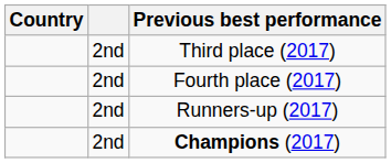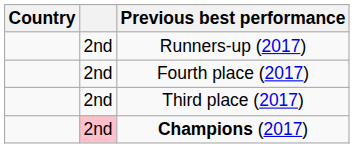rows swapped: Runners-up (2017) <-> Third place (2017)
Champions (2017) | column 2: no background -> pink background
